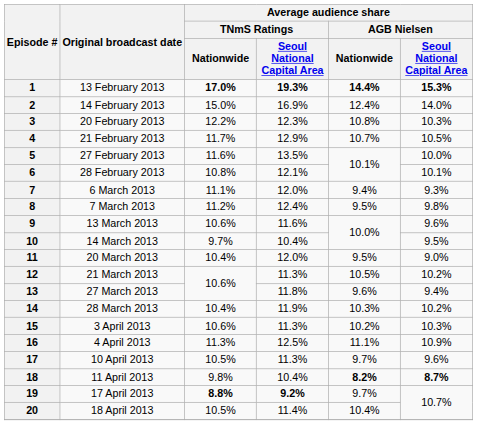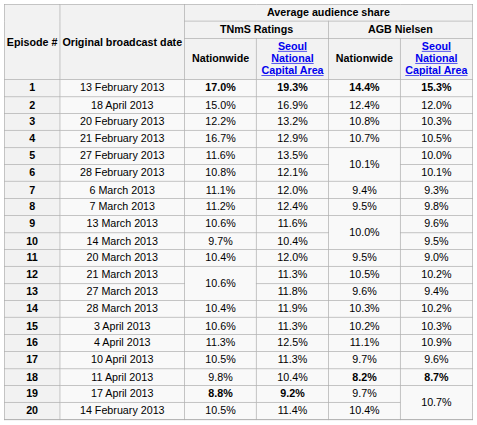2 | Original broadcast date: 14 February 2013 -> 18 April 2013
2 | column 6: 14.0% -> 12.0%
3 | column 4: 12.3% -> 13.2%
4 | Average audience share / TNmS Ratings / Nationwide: 11.7% -> 16.7%
20 | Original broadcast date: 18 April 2013 -> 14 February 2013
